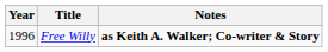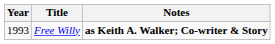Free Willy | Year: 1996 -> 1993
